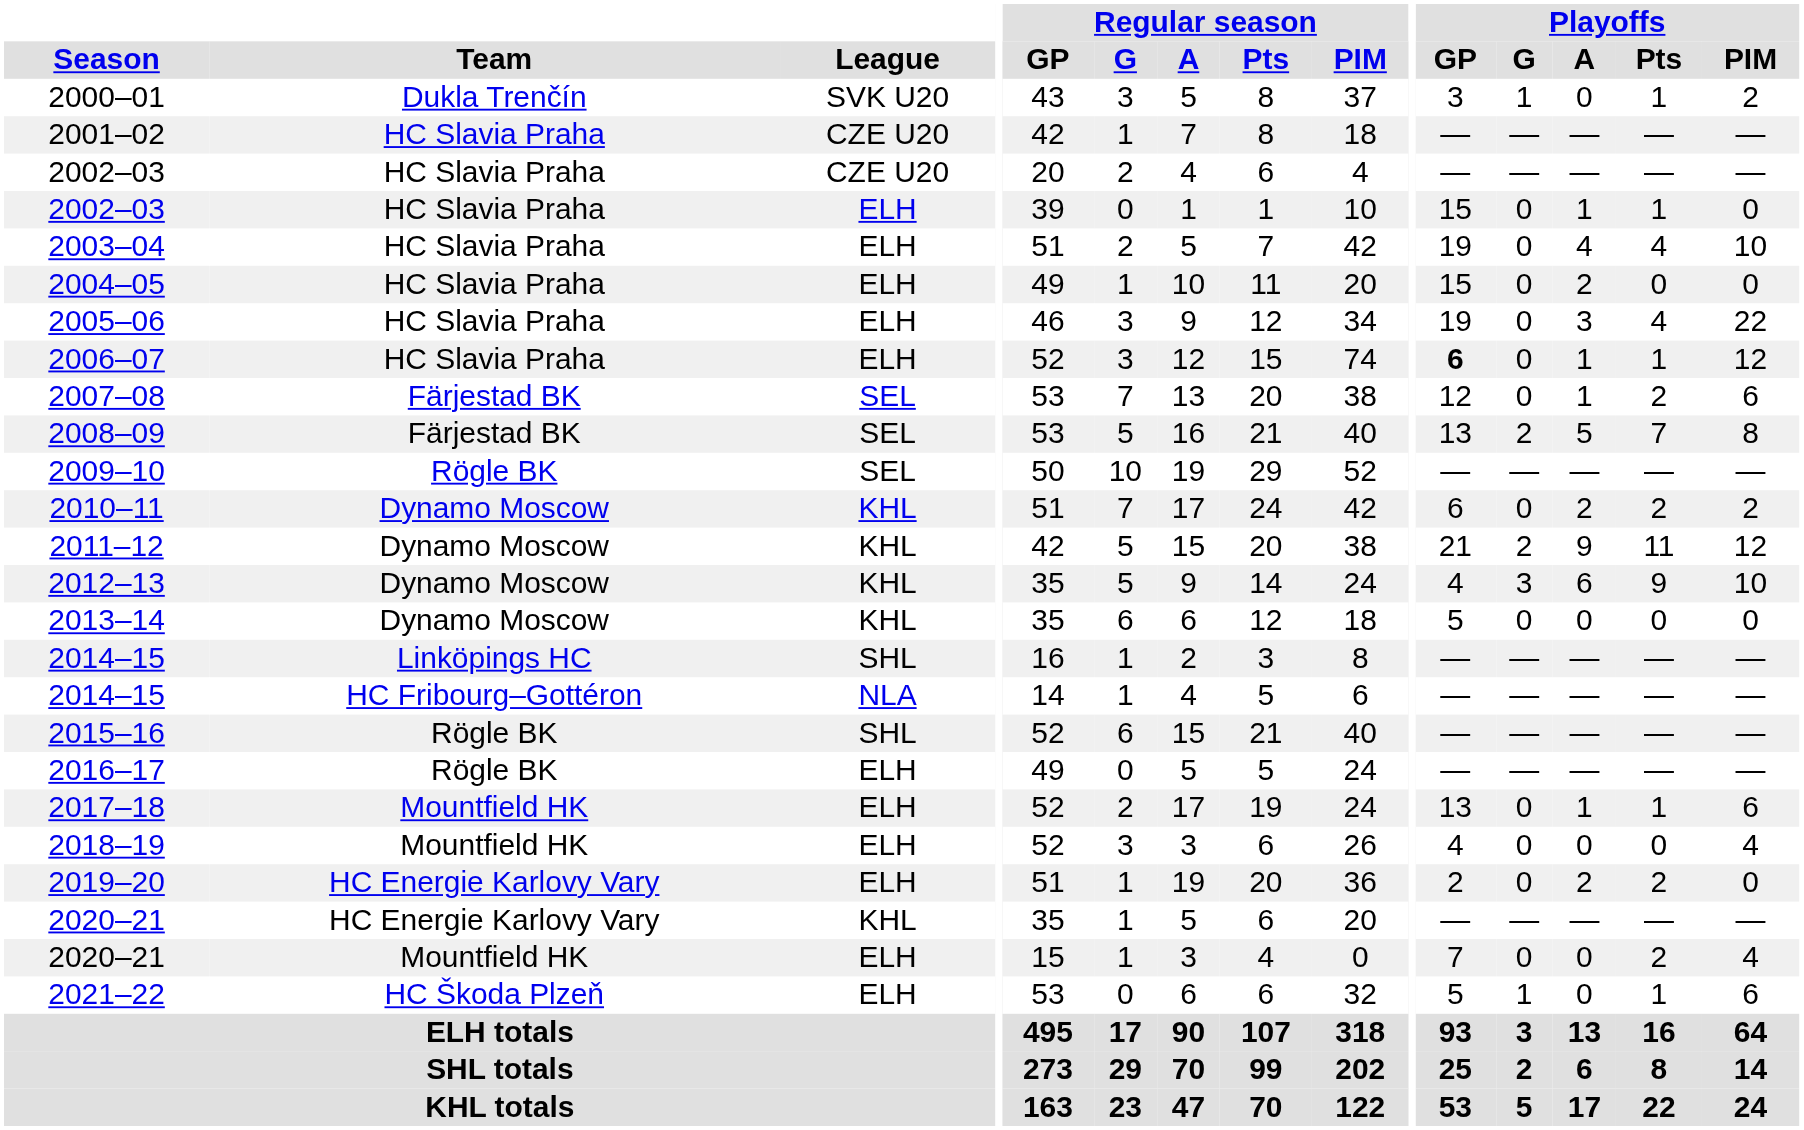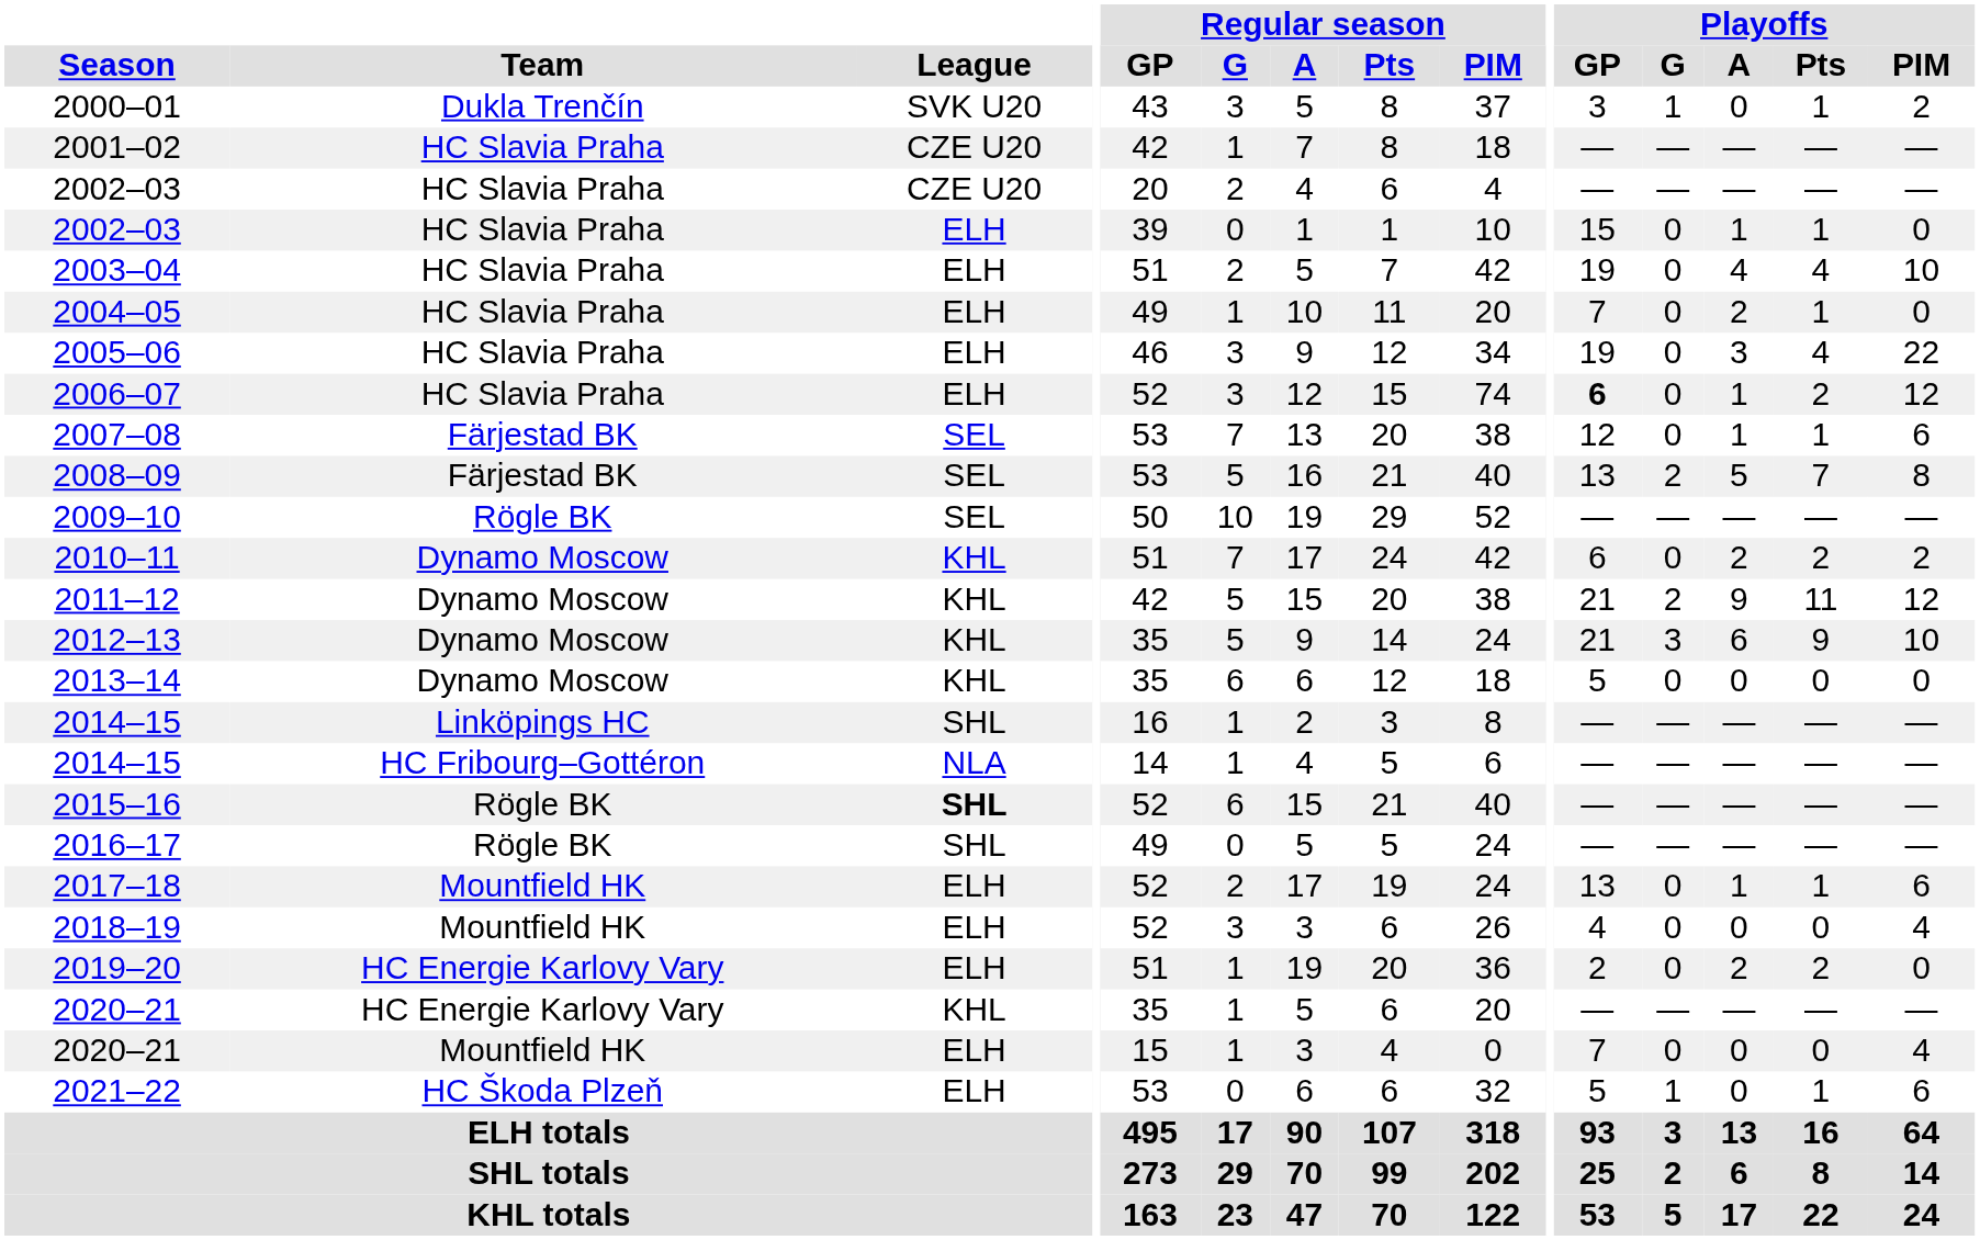2004–05 | Playoffs / GP: 15 -> 7
2004–05 | Playoffs / Pts: 0 -> 1
2006–07 | Playoffs / Pts: 1 -> 2
2007–08 | Playoffs / Pts: 2 -> 1
2012–13 | Playoffs / GP: 4 -> 21
2015–16 | League: normal -> bold
2016–17 | League: ELH -> SHL
2020–21 / Mountfield HK | Playoffs / Pts: 2 -> 0
